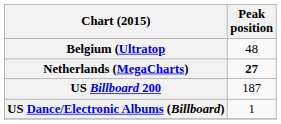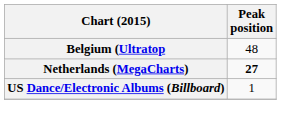- row: US Billboard 200 | 187
